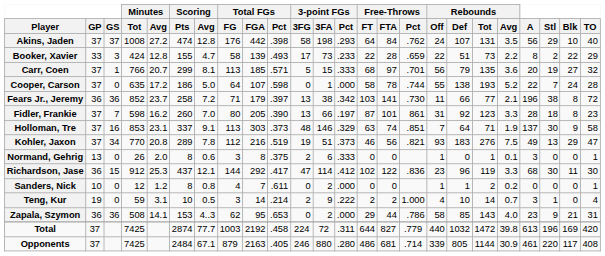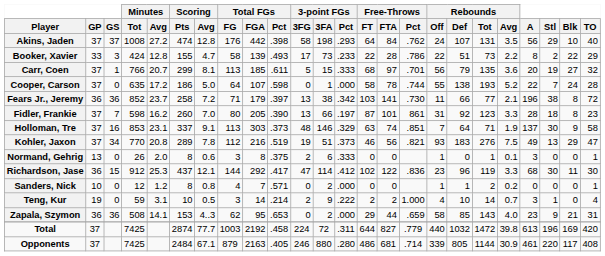Booker, Xavier | Free-Throws / Pct: .659 -> .786
Carr, Coen | Total FGs / Pct: .571 -> .611
Sanders, Nick | Total FGs / Pct: .611 -> .571
Zapala, Szymon | Free-Throws / Pct: .786 -> .659
